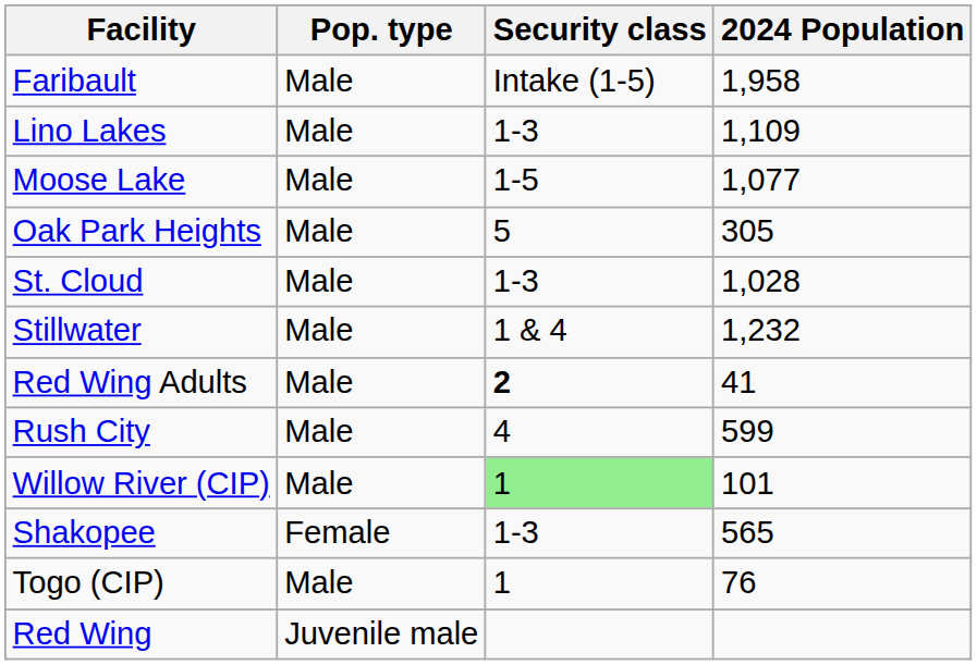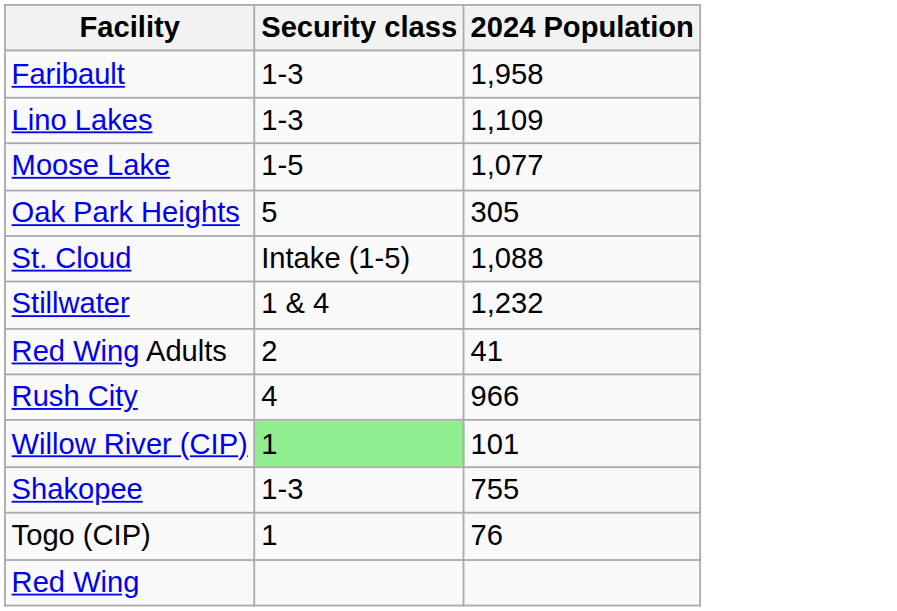- column: Pop. type | Male | Male | Male | Male | Male | Male | Male | Male | Male | Female | Male | Juvenile male
Faribault | Security class: Intake (1-5) -> 1-3
St. Cloud | Security class: 1-3 -> Intake (1-5)
St. Cloud | 2024 Population: 1,028 -> 1,088
Red Wing Adults | Security class: bold -> normal
Rush City | 2024 Population: 599 -> 966
Shakopee | 2024 Population: 565 -> 755
